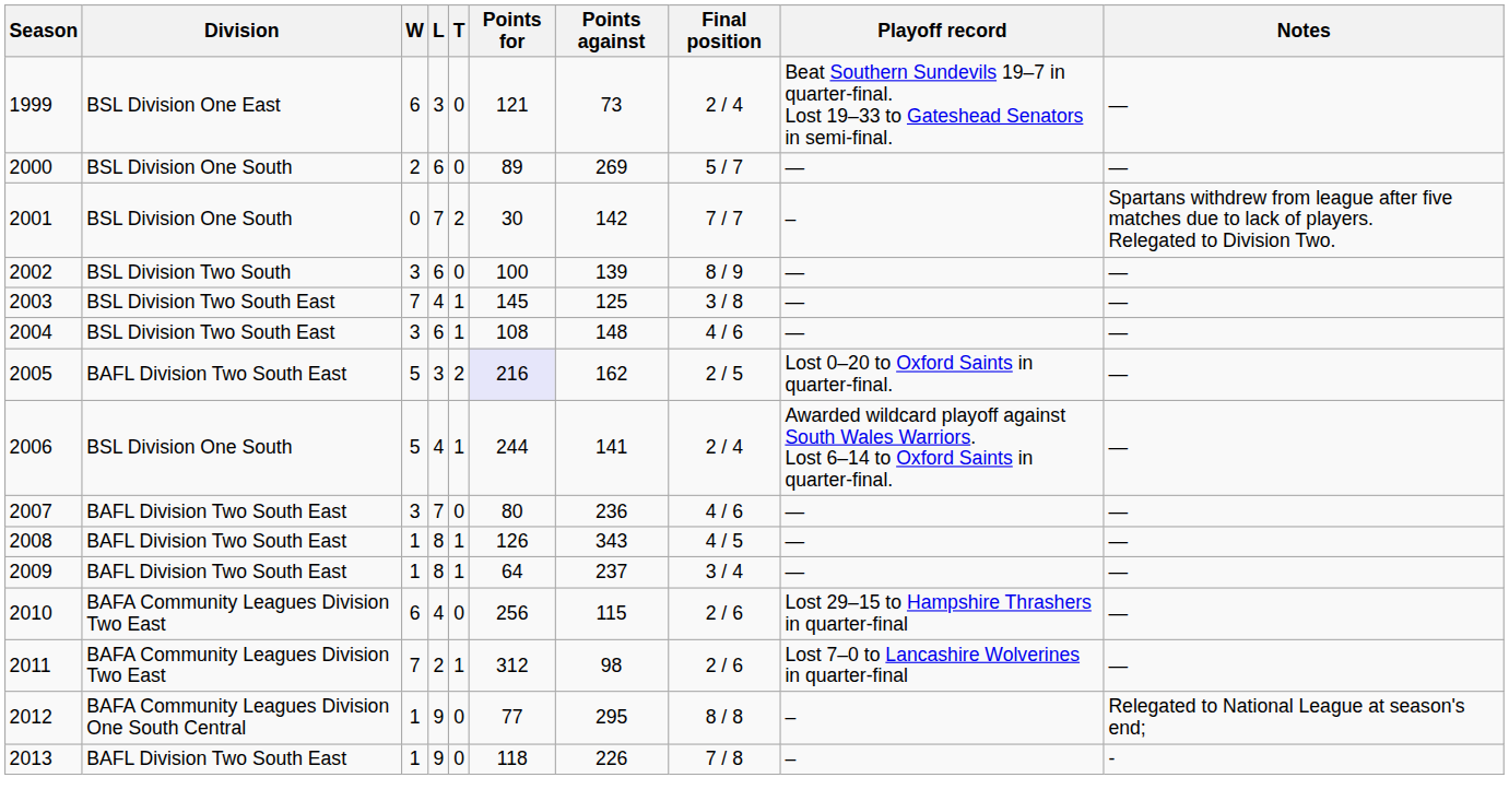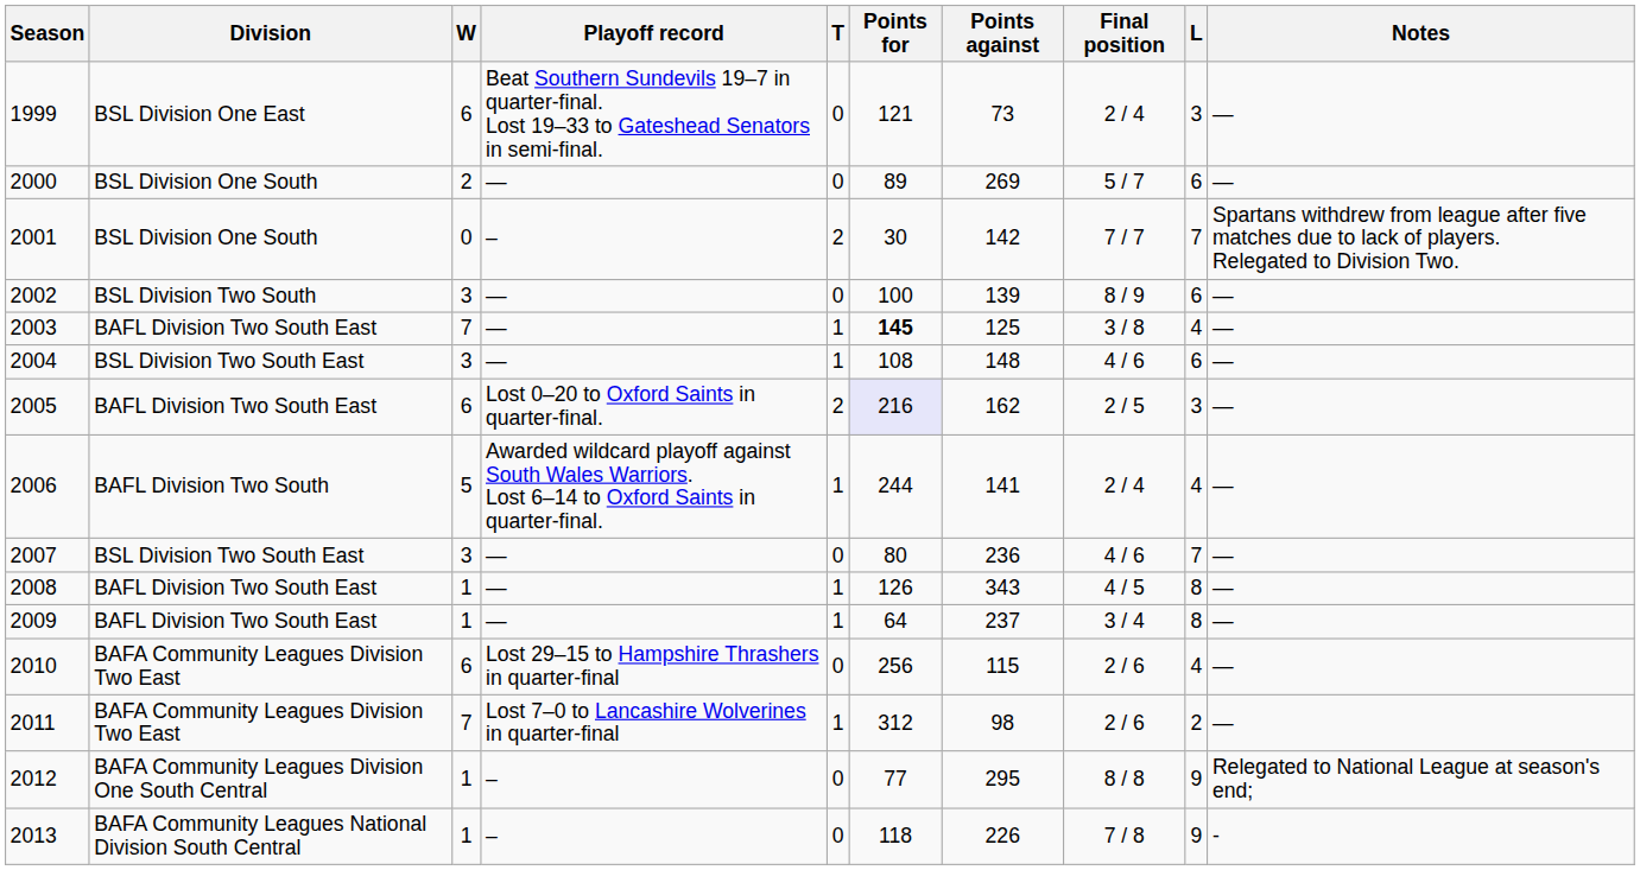columns swapped: L <-> Playoff record
2003 | Division: BSL Division Two South East -> BAFL Division Two South East
2003 | Points for: normal -> bold
2005 | W: 5 -> 6
2006 | Division: BSL Division One South -> BAFL Division Two South
2007 | Division: BAFL Division Two South East -> BSL Division Two South East
2013 | Division: BAFL Division Two South East -> BAFA Community Leagues National Division South Central
